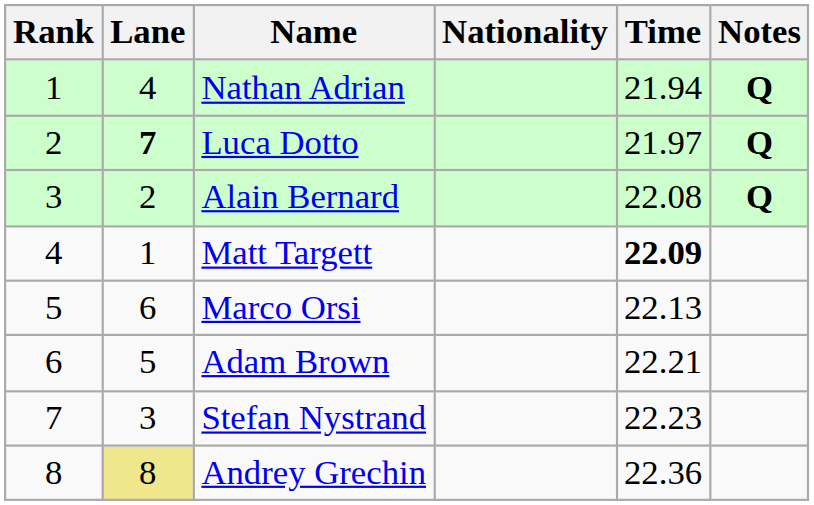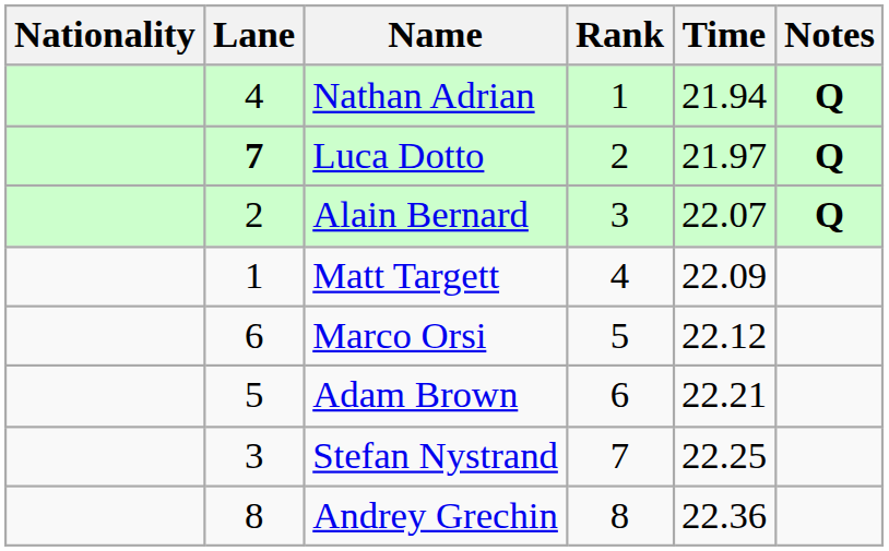columns swapped: Rank <-> Nationality
Alain Bernard | Time: 22.08 -> 22.07
Matt Targett | Time: bold -> normal
Marco Orsi | Time: 22.13 -> 22.12
Stefan Nystrand | Time: 22.23 -> 22.25
Andrey Grechin | Lane: khaki background -> no background
